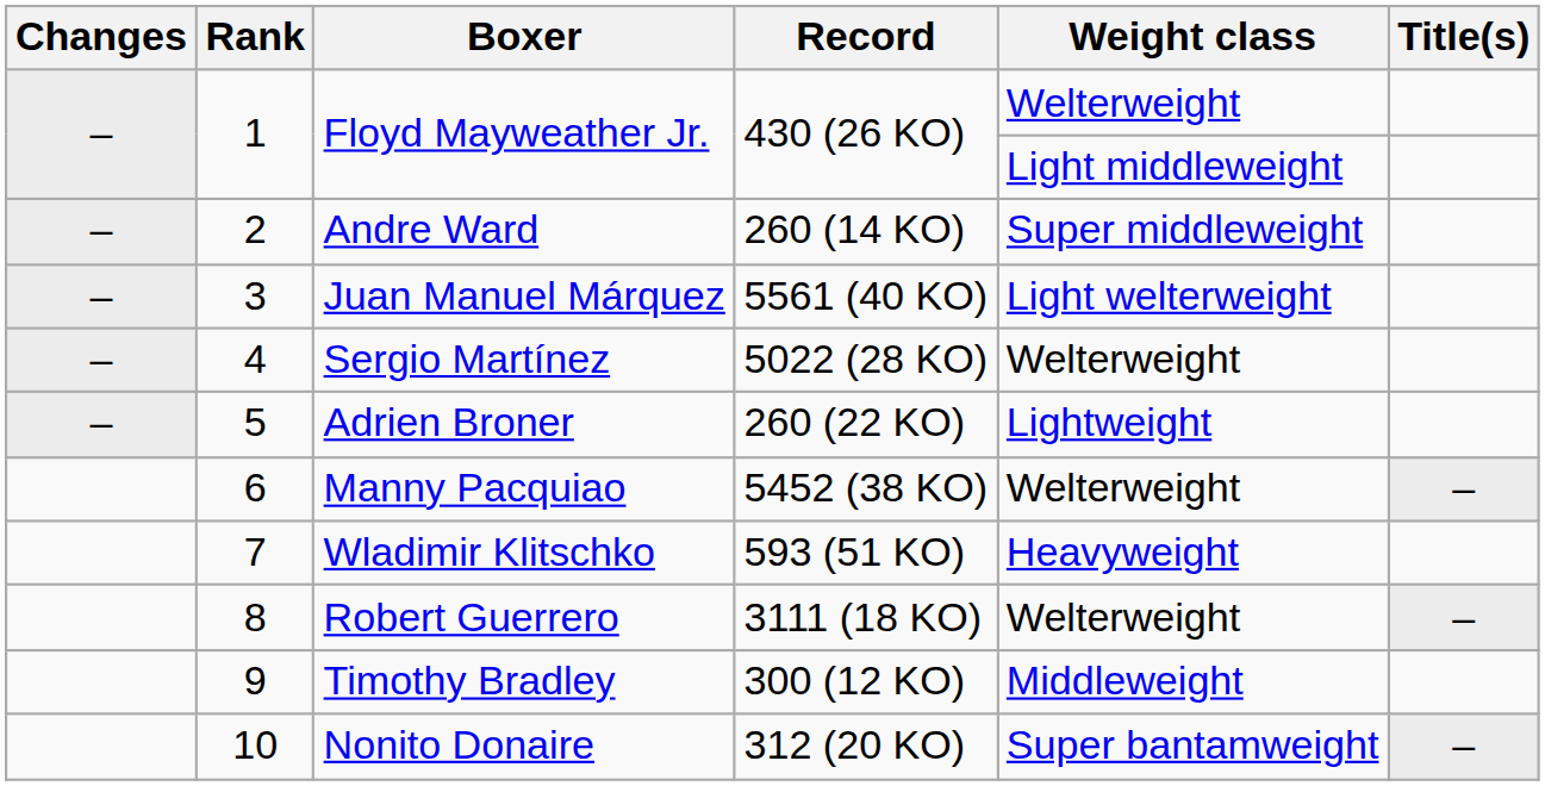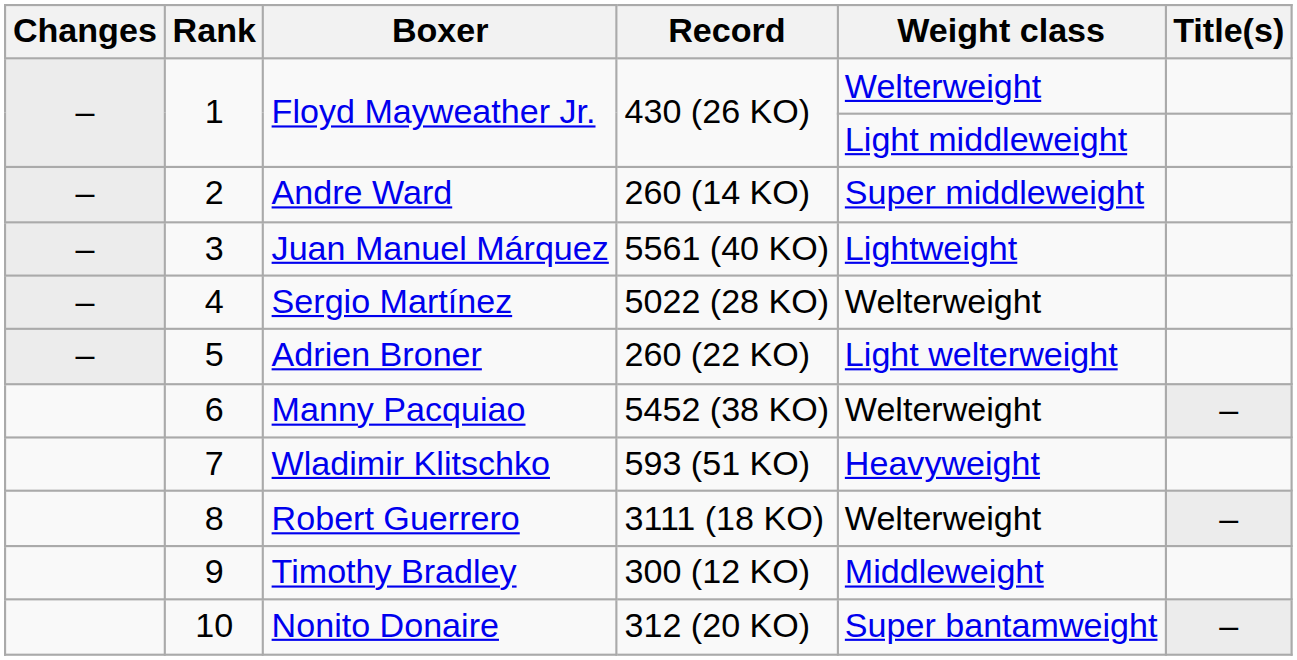Juan Manuel Márquez | Weight class: Light welterweight -> Lightweight
Adrien Broner | Weight class: Lightweight -> Light welterweight
